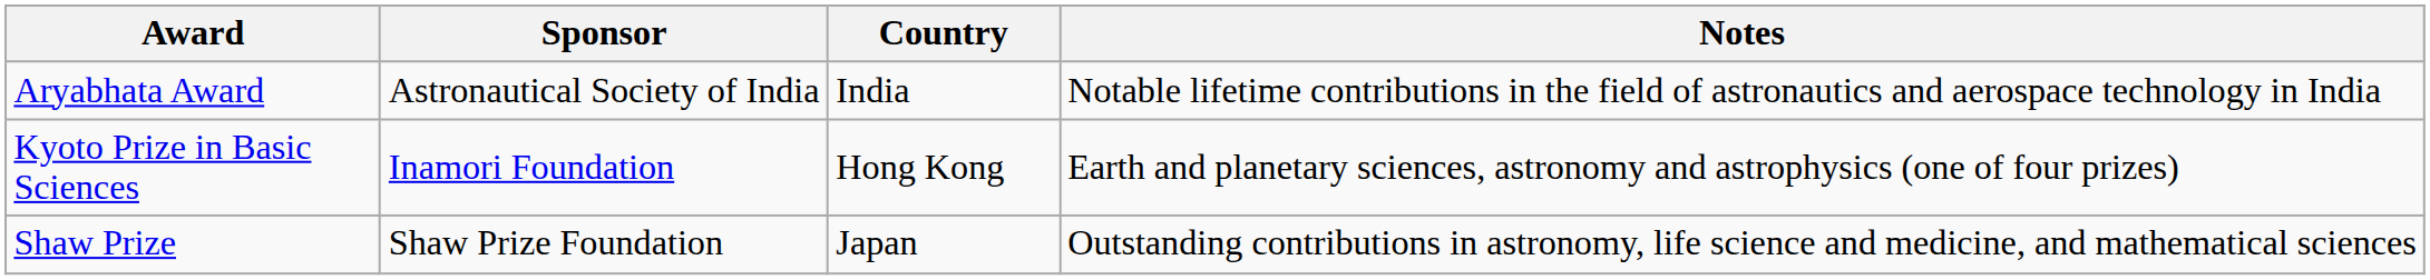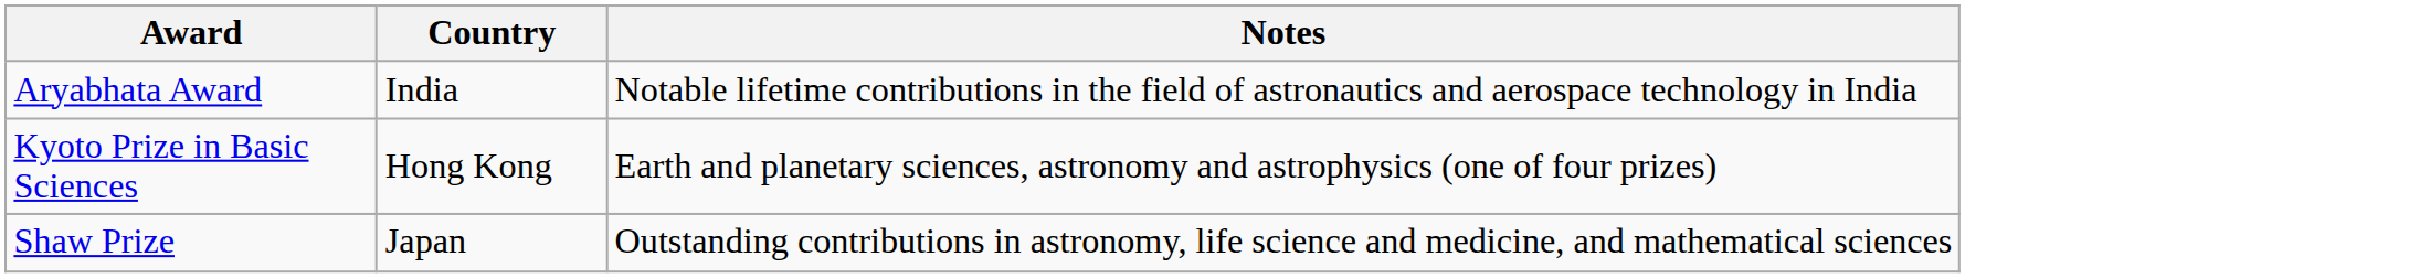- column: Sponsor | Astronautical Society of India | Inamori Foundation | Shaw Prize Foundation
